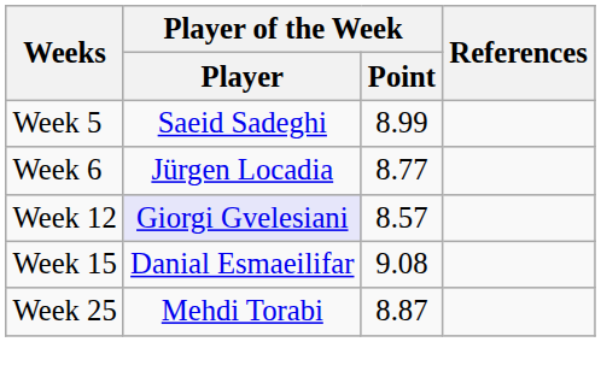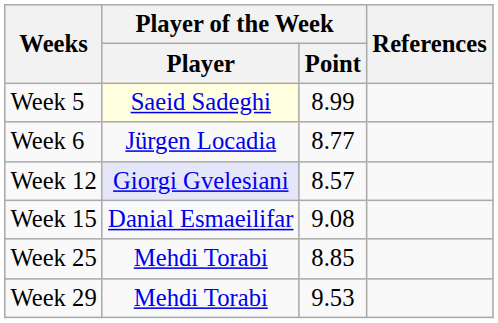Week 5 | Player of the Week / Player: no background -> lightyellow background
Week 25 | Player of the Week / Point: 8.87 -> 8.85
+ row: Week 29 | Mehdi Torabi | 9.53
